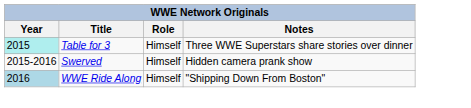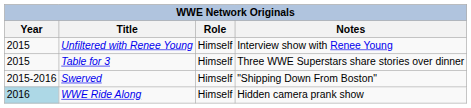+ row: 2015 | Unfiltered with Renee Young | Himself | Interview show with Renee Young
Table for 3 | Year: paleturquoise background -> no background
Swerved | Notes: Hidden camera prank show -> "Shipping Down From Boston"
WWE Ride Along | Notes: "Shipping Down From Boston" -> Hidden camera prank show
